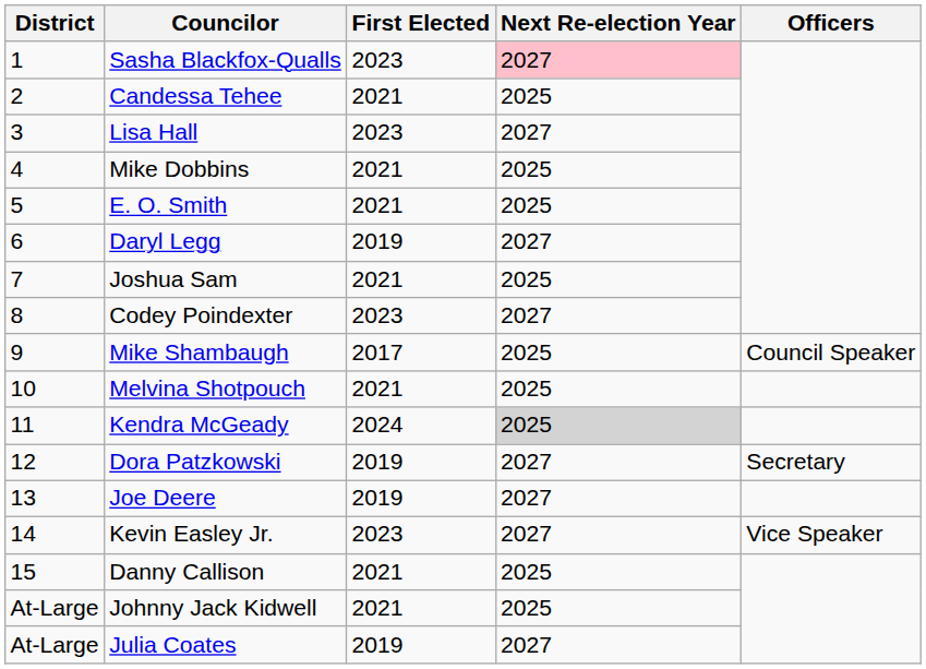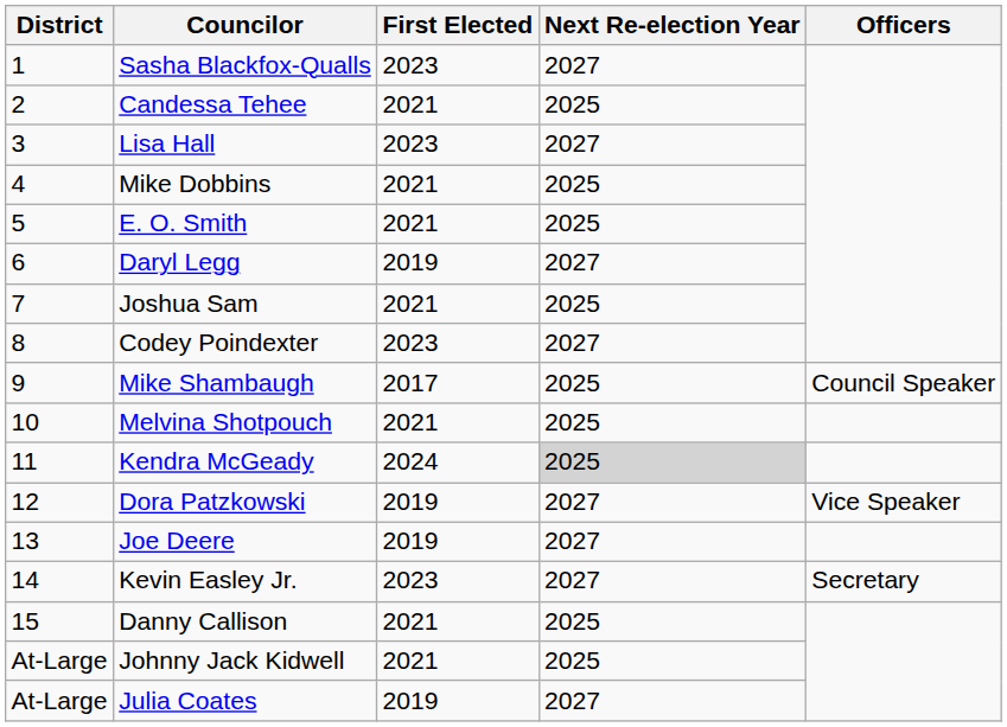Sasha Blackfox-Qualls | Next Re-election Year: pink background -> no background
Dora Patzkowski | Officers: Secretary -> Vice Speaker
Kevin Easley Jr. | Officers: Vice Speaker -> Secretary
